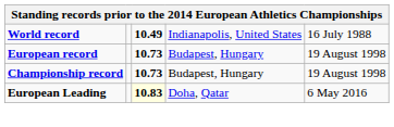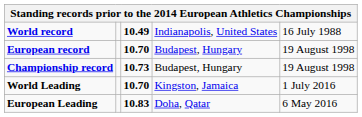European record | column 3: 10.73 -> 10.70
+ row: World Leading | 10.70 | Kingston, Jamaica | 1 July 2016
European Leading | column 3: lightyellow background -> no background
